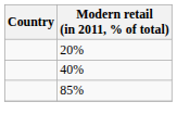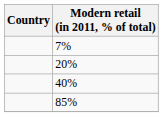+ row: 7%
